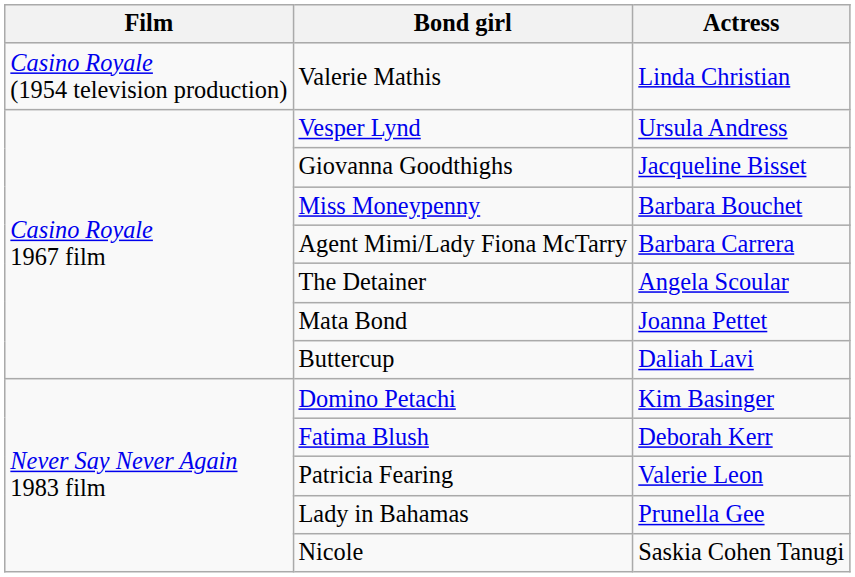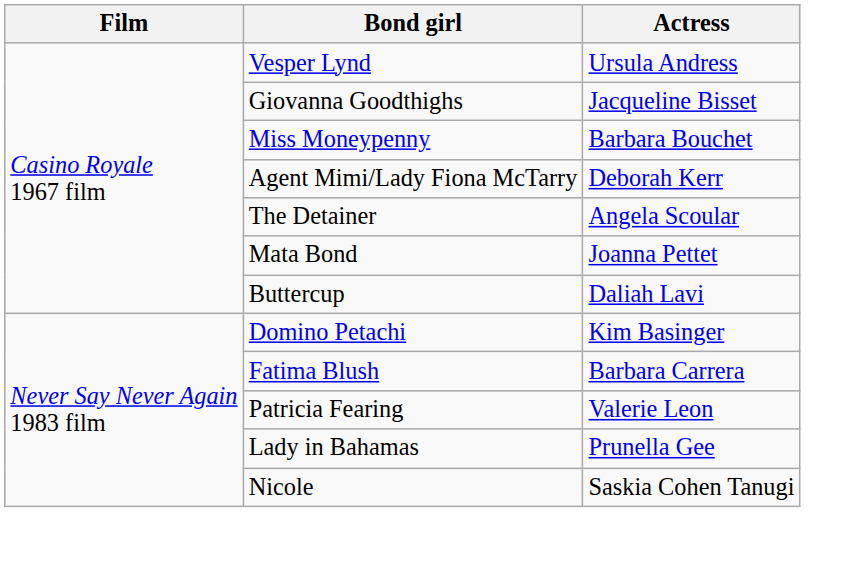- row: Casino Royale (1954 television production) | Valerie Mathis | Linda Christian
Agent Mimi/Lady Fiona McTarry | Actress: Barbara Carrera -> Deborah Kerr
Fatima Blush | Actress: Deborah Kerr -> Barbara Carrera
